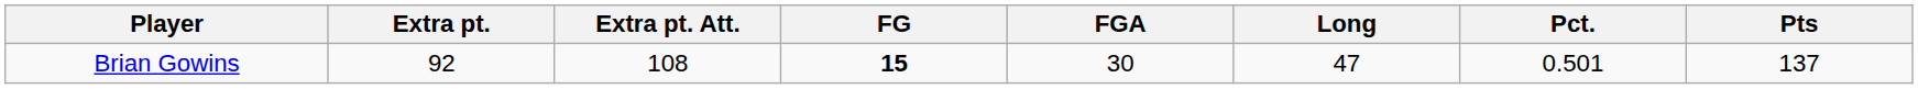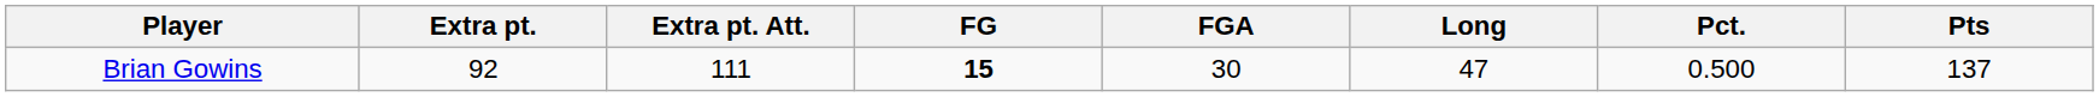Brian Gowins | Extra pt. Att.: 108 -> 111
Brian Gowins | Pct.: 0.501 -> 0.500
